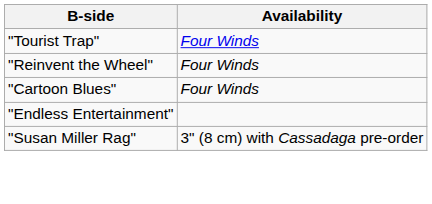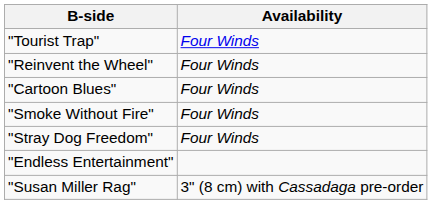+ row: "Smoke Without Fire" | Four Winds
+ row: "Stray Dog Freedom" | Four Winds
